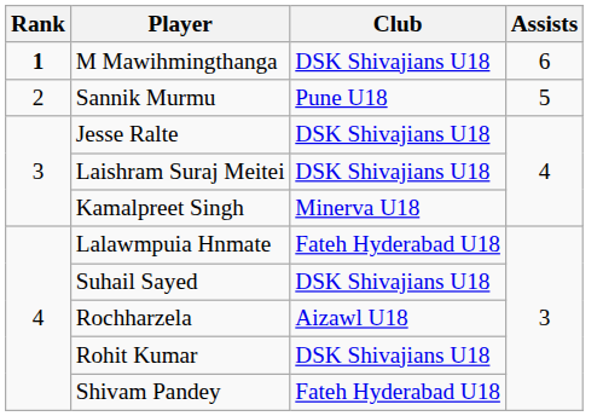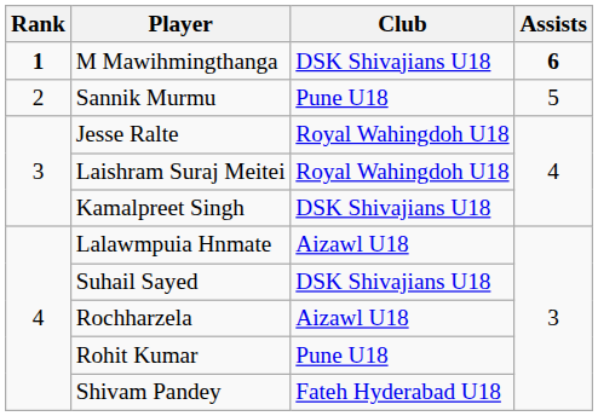M Mawihmingthanga | Assists: normal -> bold
Jesse Ralte | Club: DSK Shivajians U18 -> Royal Wahingdoh U18
Laishram Suraj Meitei | Club: DSK Shivajians U18 -> Royal Wahingdoh U18
Kamalpreet Singh | Club: Minerva U18 -> DSK Shivajians U18
Lalawmpuia Hnmate | Club: Fateh Hyderabad U18 -> Aizawl U18
Rohit Kumar | Club: DSK Shivajians U18 -> Pune U18
